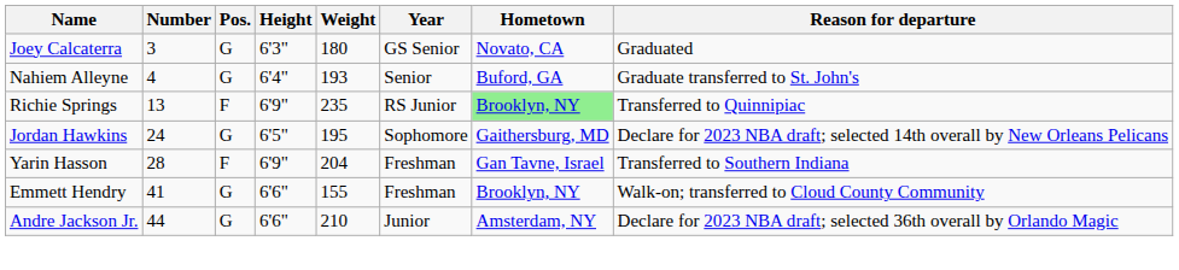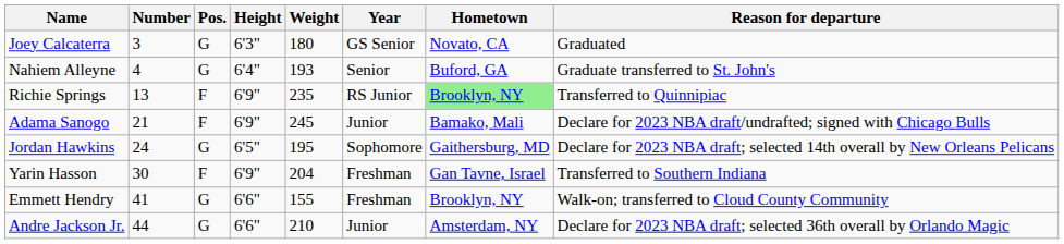+ row: Adama Sanogo | 21 | F | 6'9" | 245 | Junior | Bamako, Mali | Declare for 2023 NBA draft/undrafted; signed with Chicago Bulls
Yarin Hasson | Number: 28 -> 30
